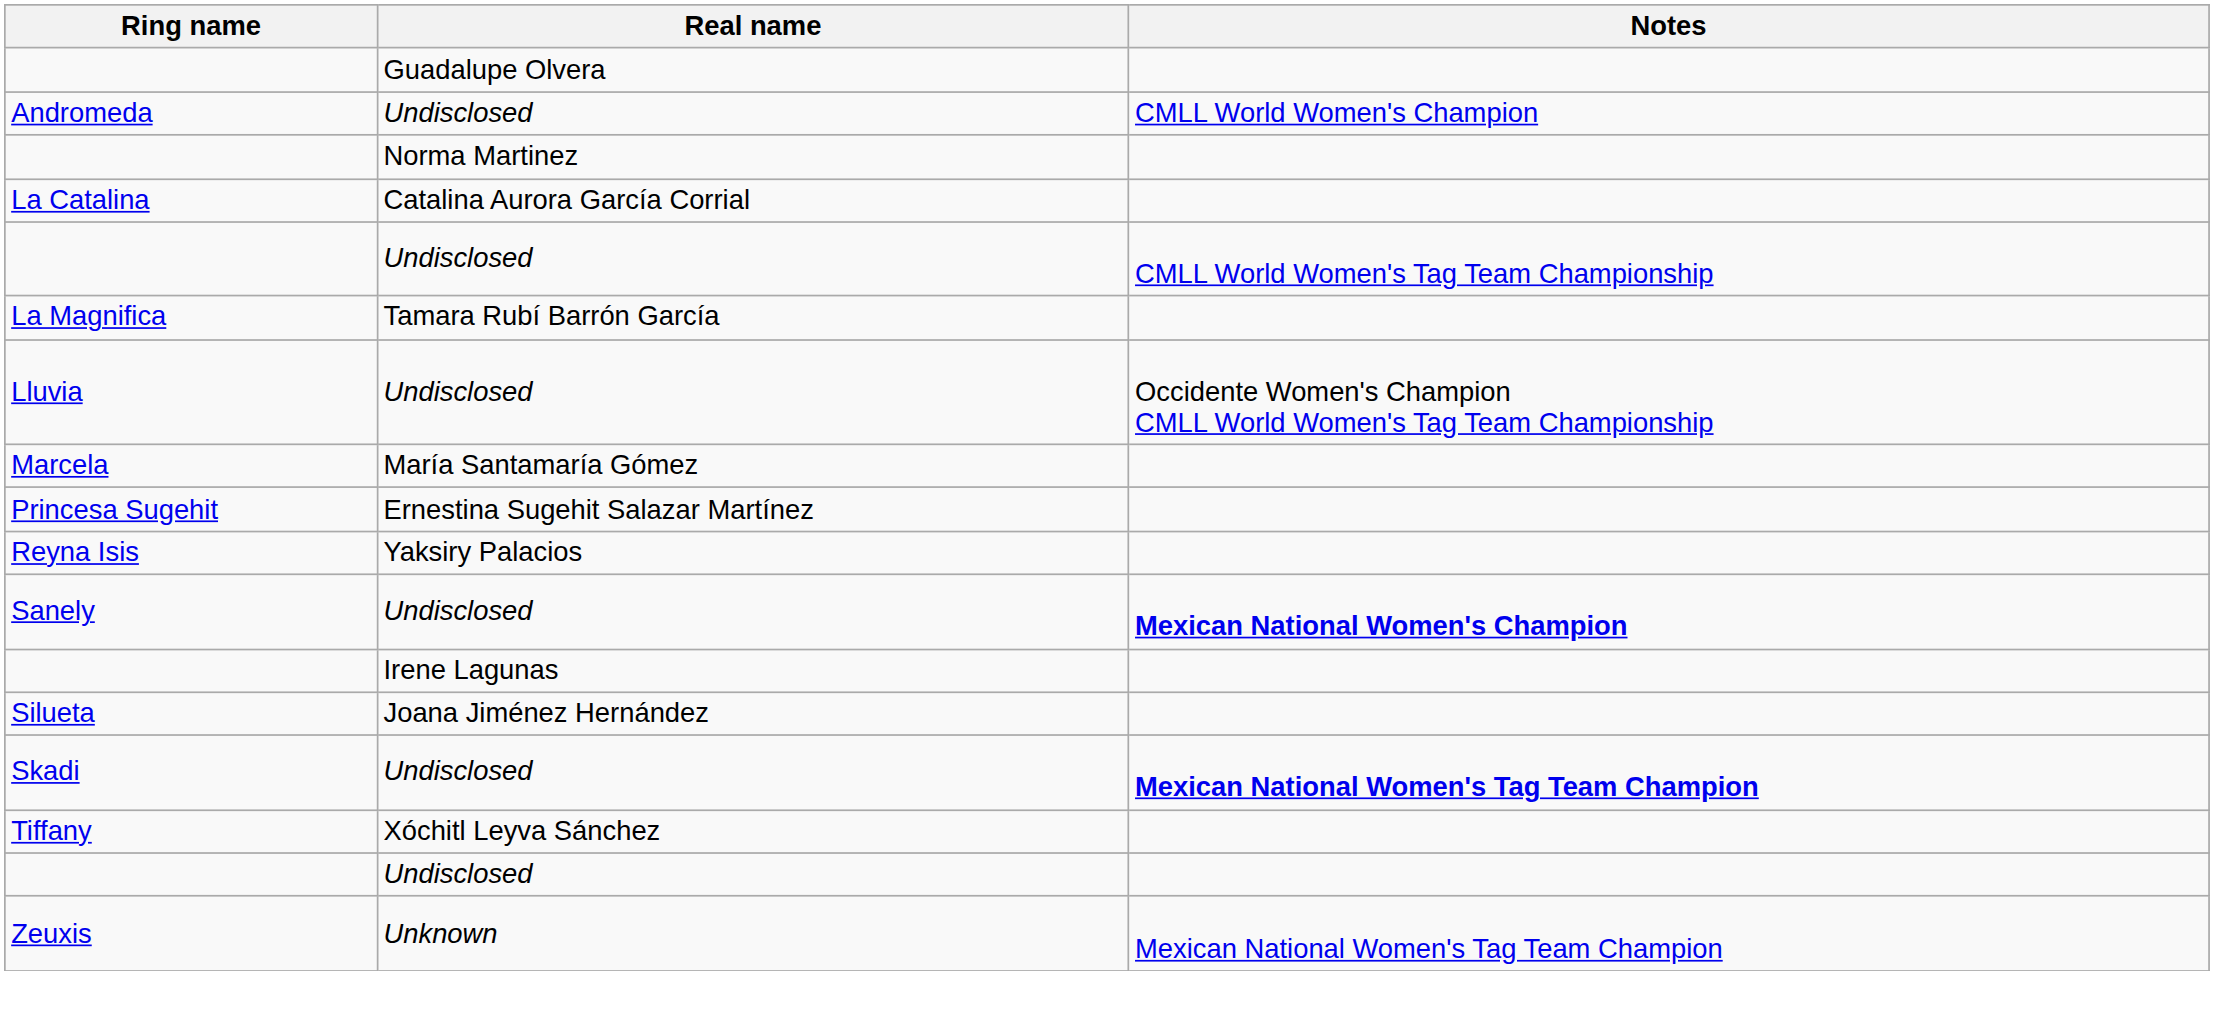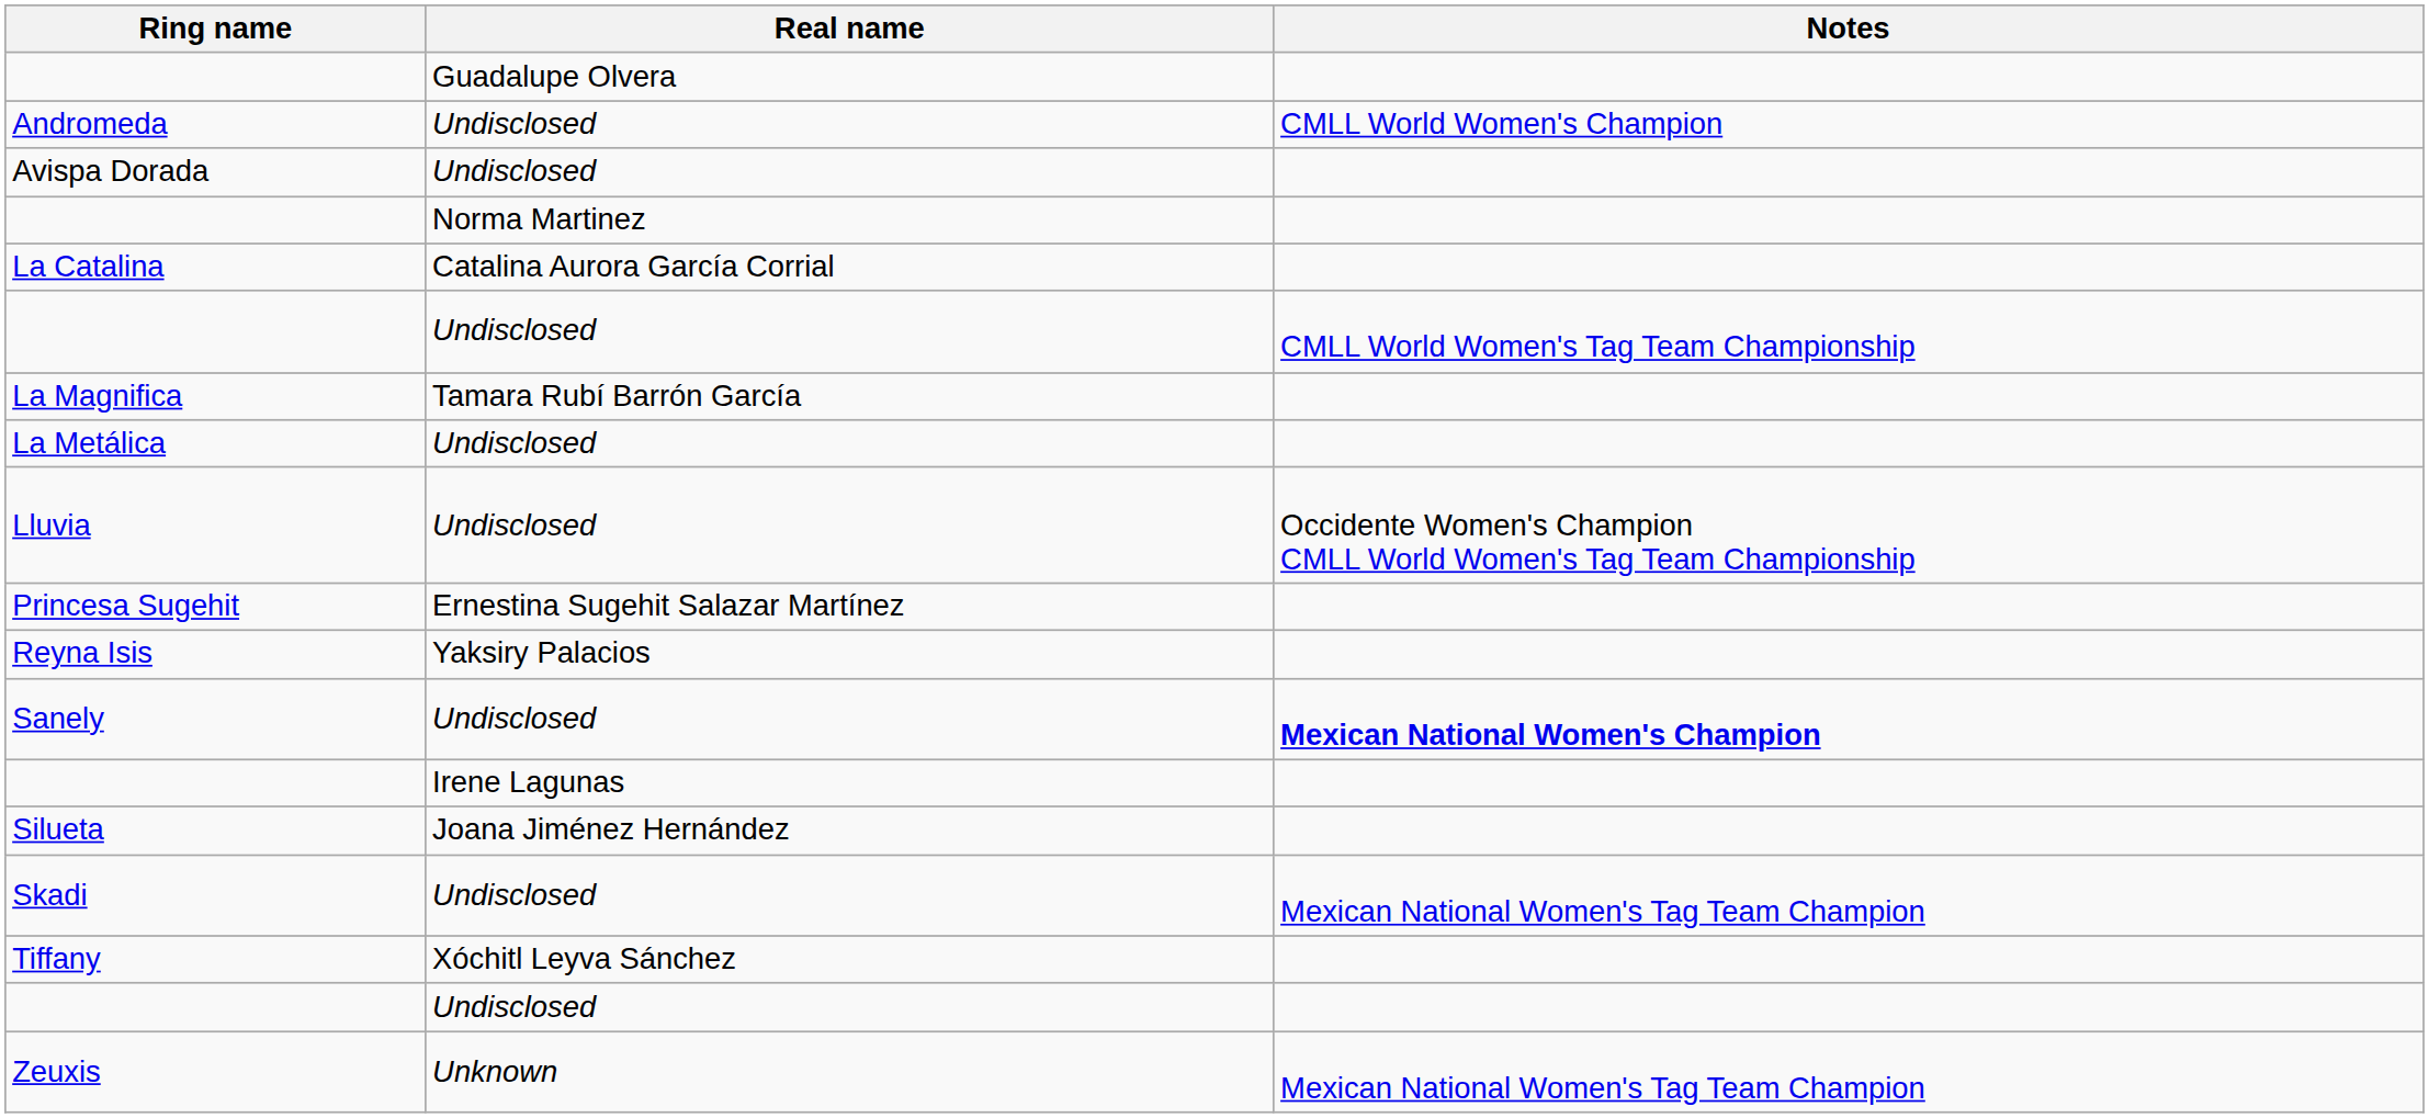+ row: Avispa Dorada | Undisclosed
+ row: La Metálica | Undisclosed
- row: Marcela | María Santamaría Gómez
Skadi | Notes: bold -> normal
